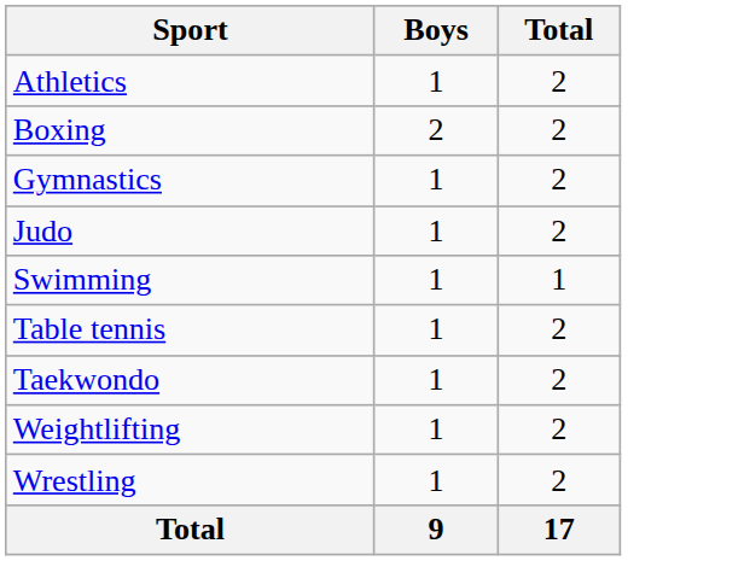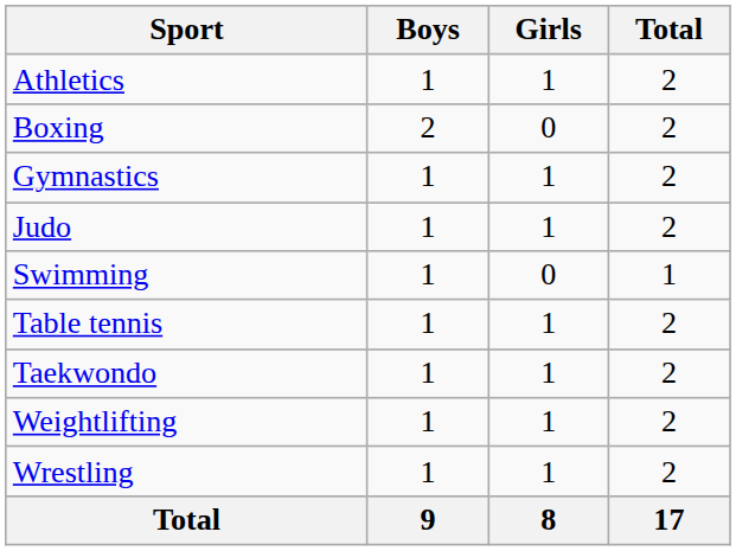+ column: Girls | 1 | 0 | 1 | 1 | 0 | 1 | 1 | 1 | 1 | 8
